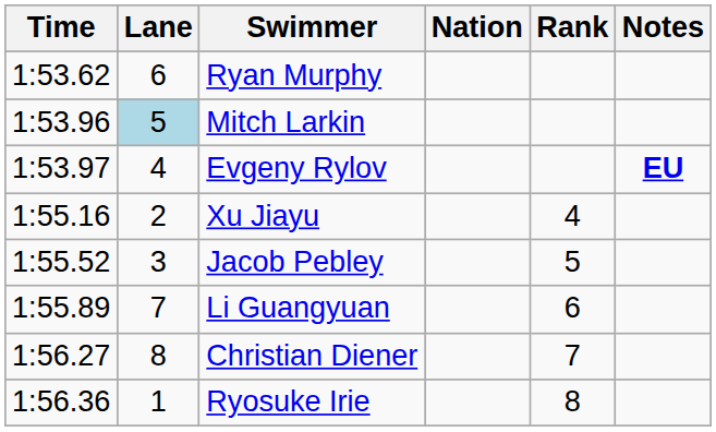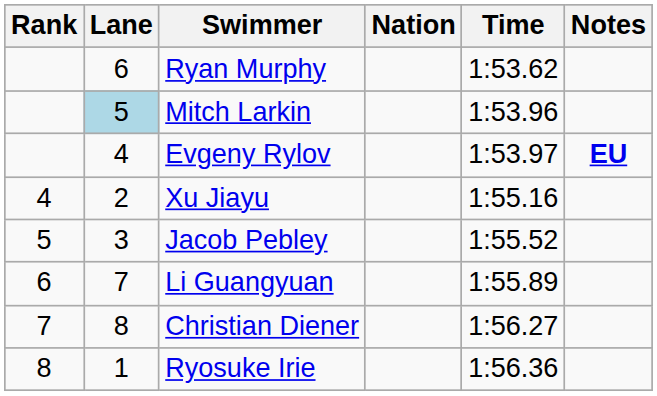columns swapped: Rank <-> Time
